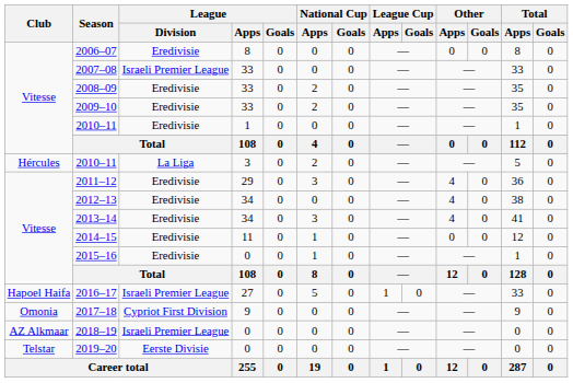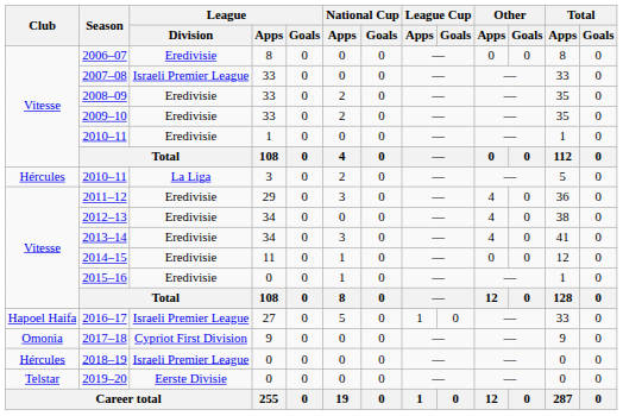2018–19 | Club: AZ Alkmaar -> Hércules
